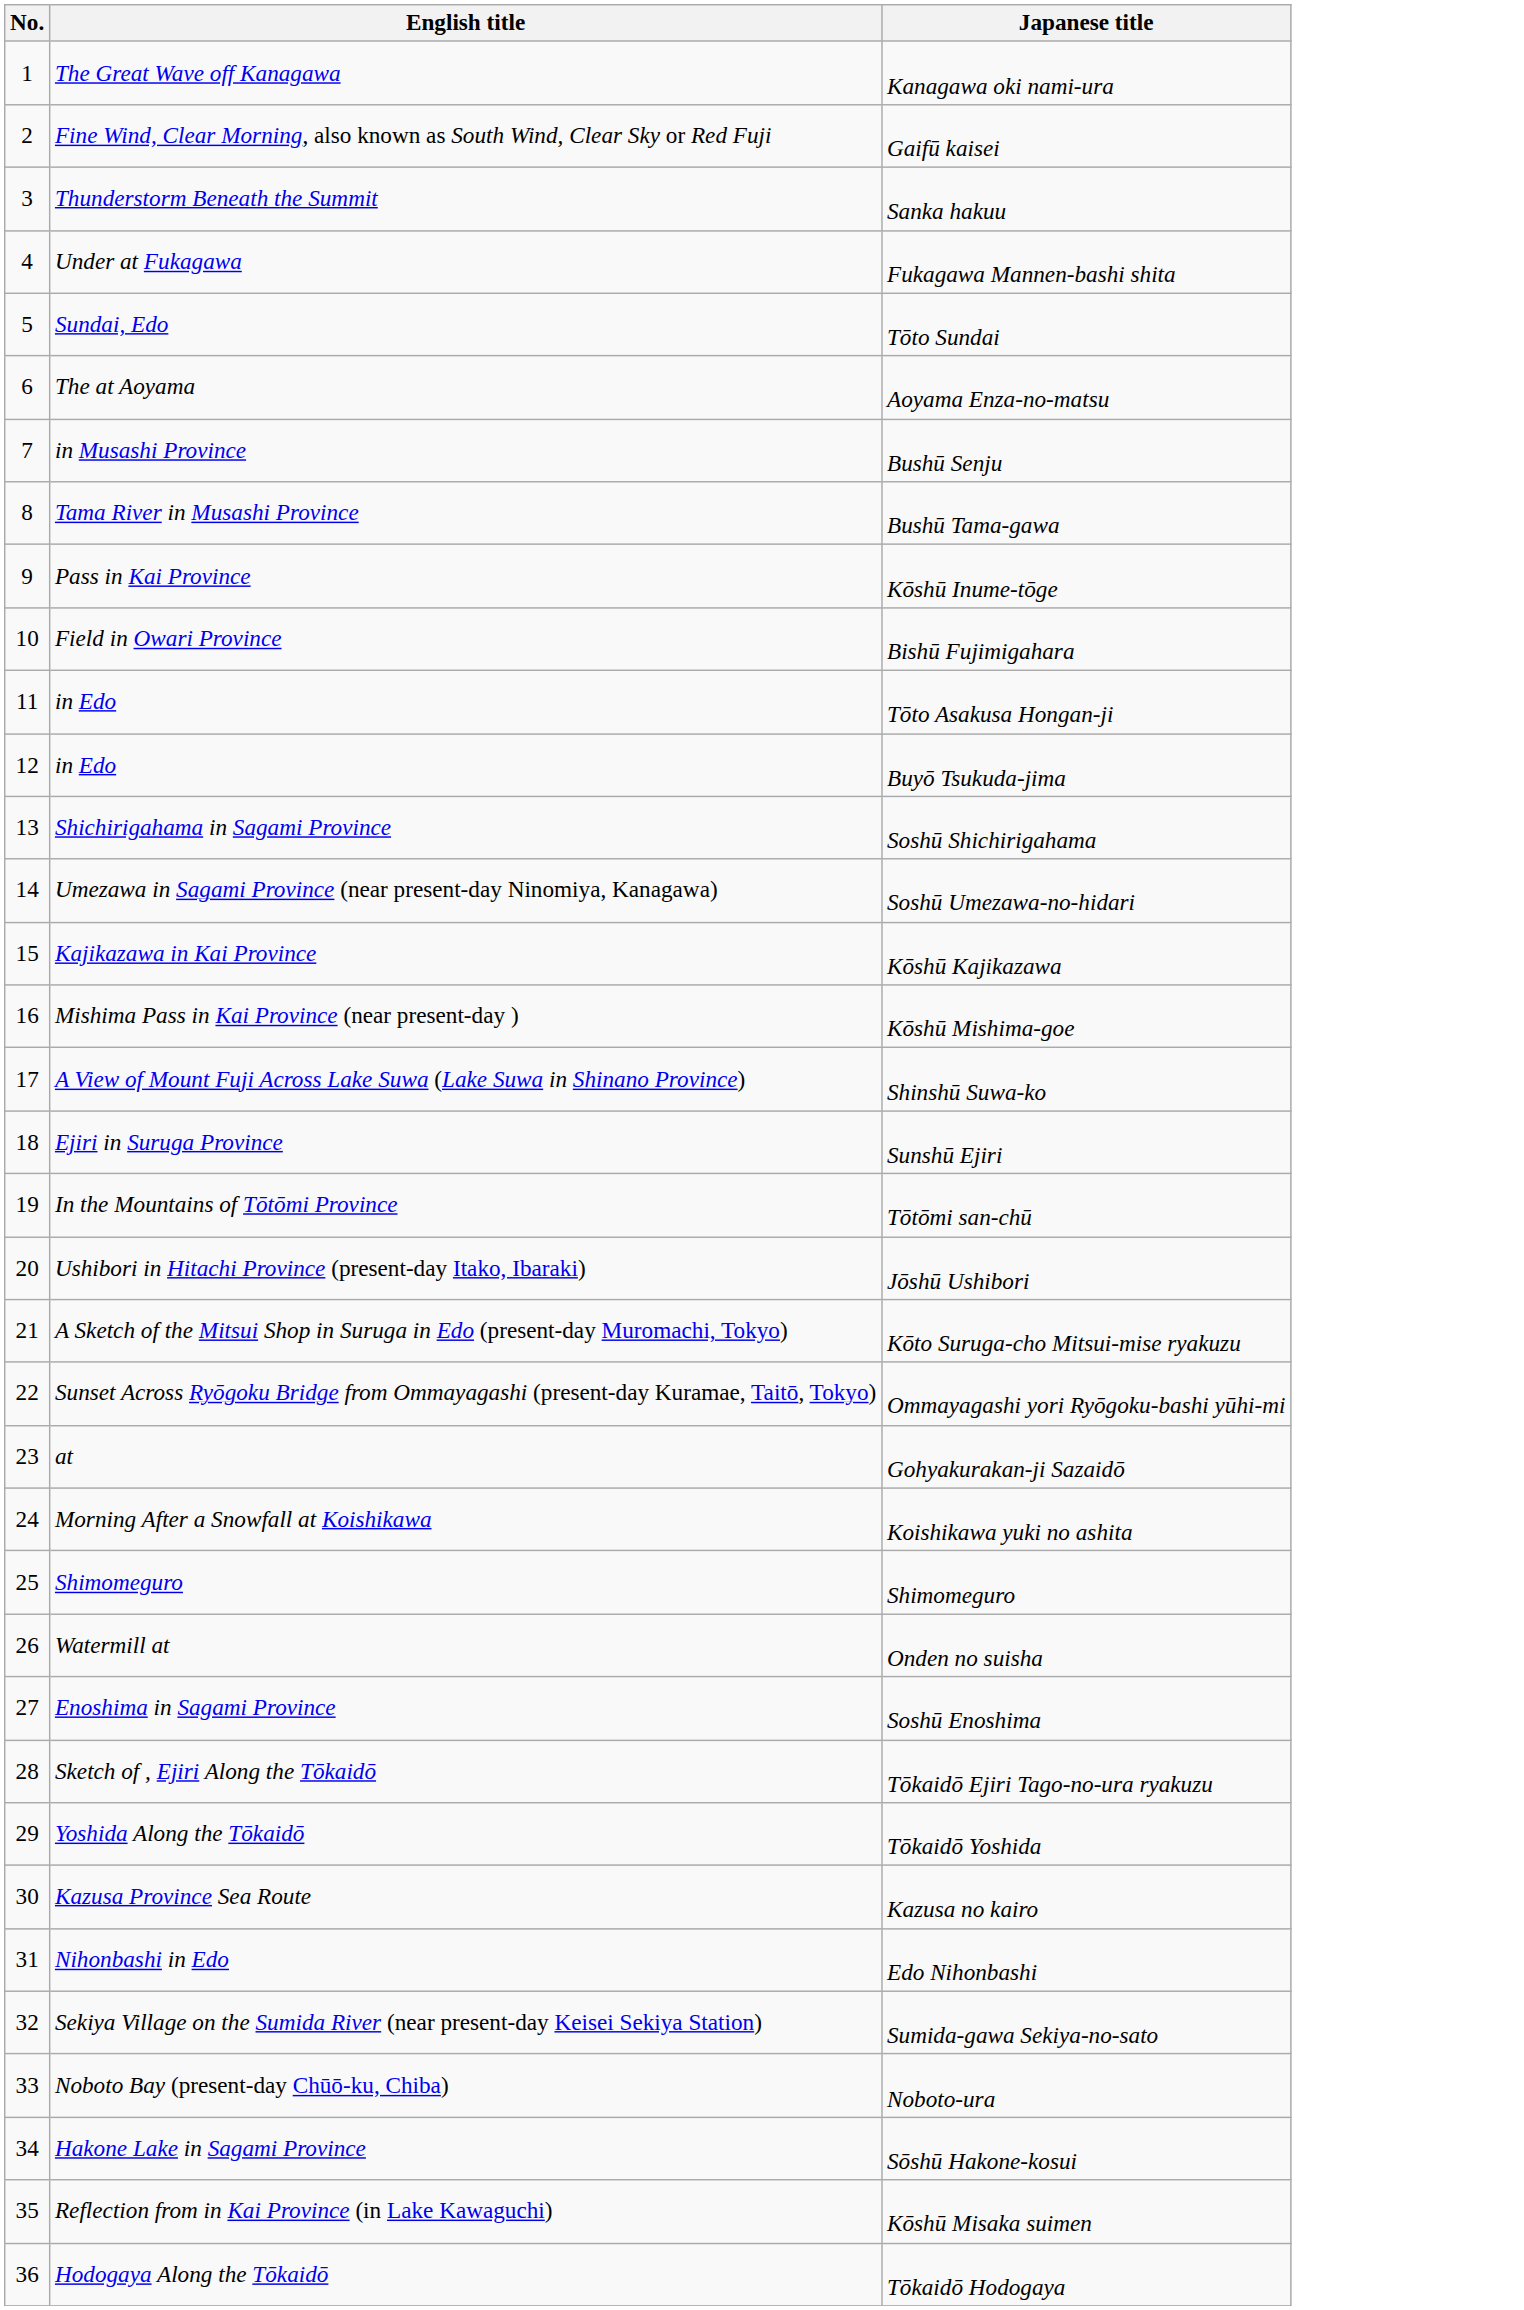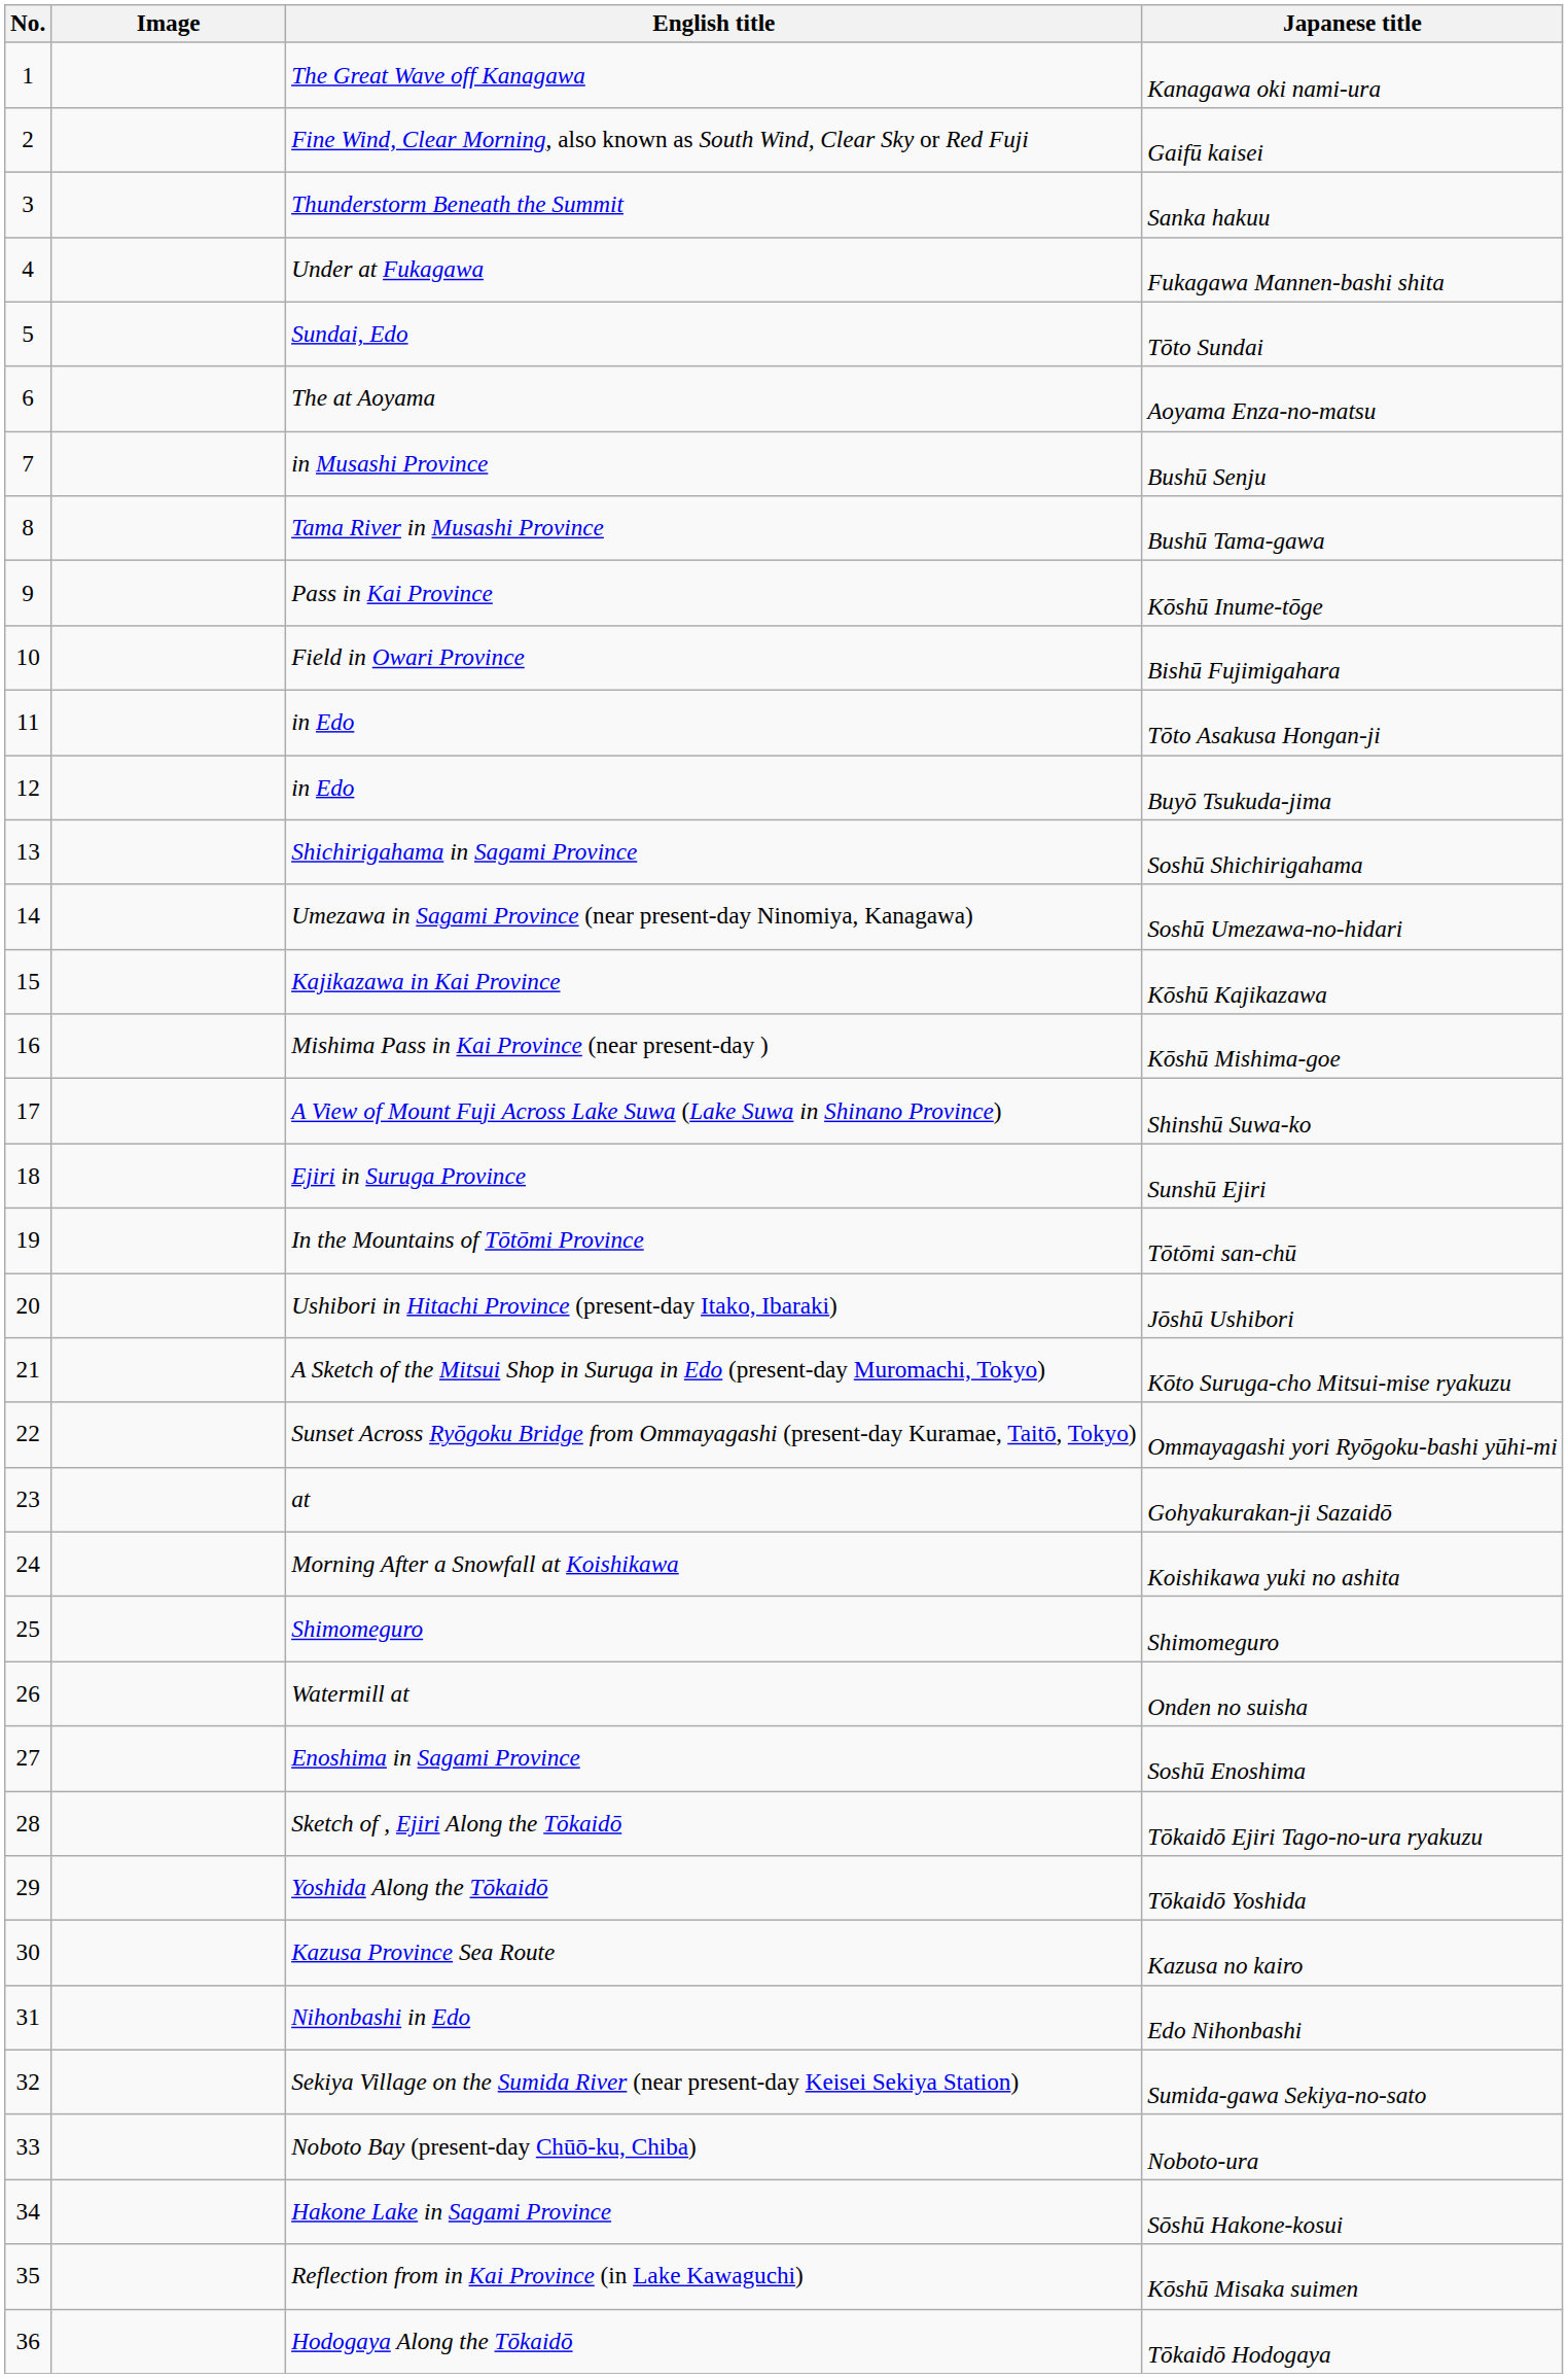+ column: Image
